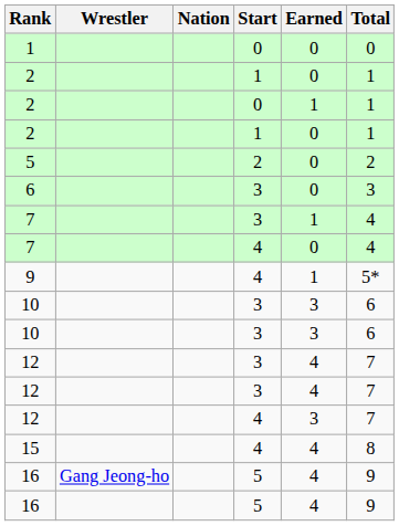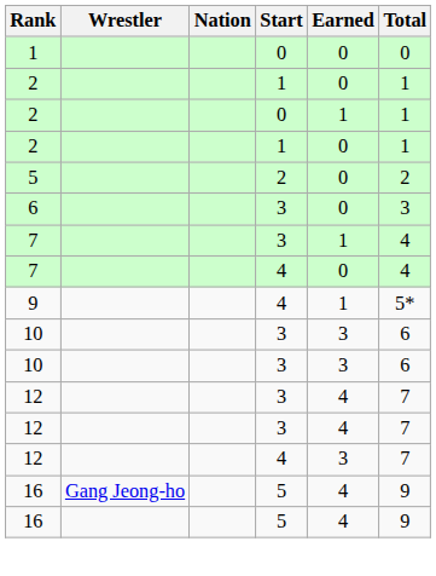- row: 15 | 4 | 4 | 8
